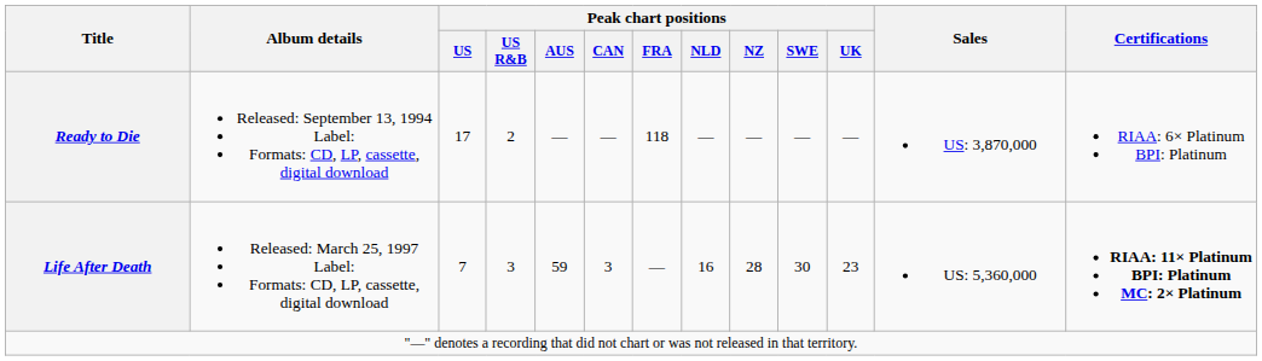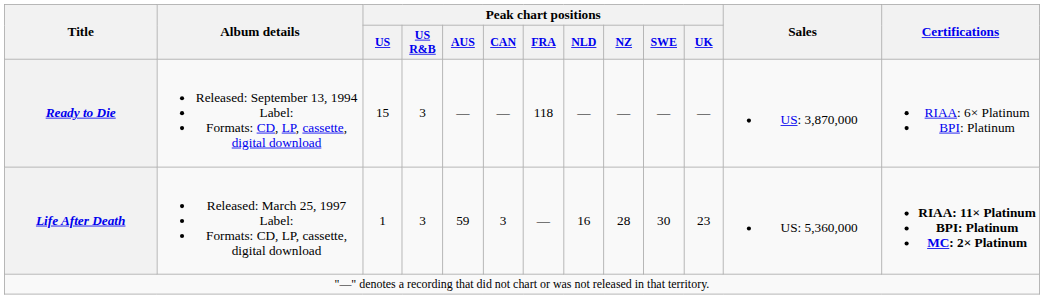Ready to Die | Peak chart positions / US: 17 -> 15
Ready to Die | Peak chart positions / US R&B: 2 -> 3
Life After Death | Peak chart positions / US: 7 -> 1
